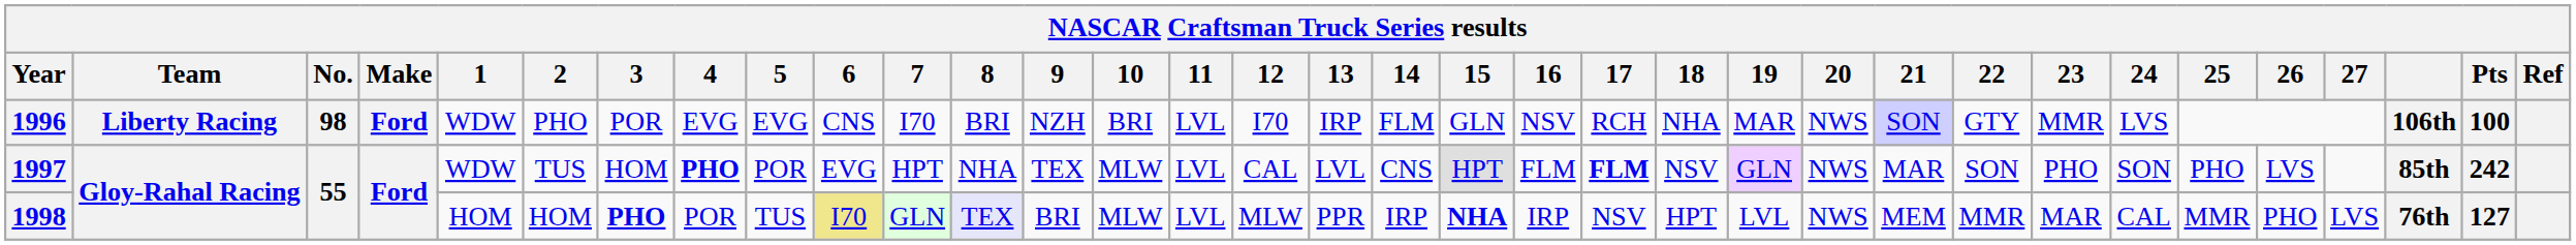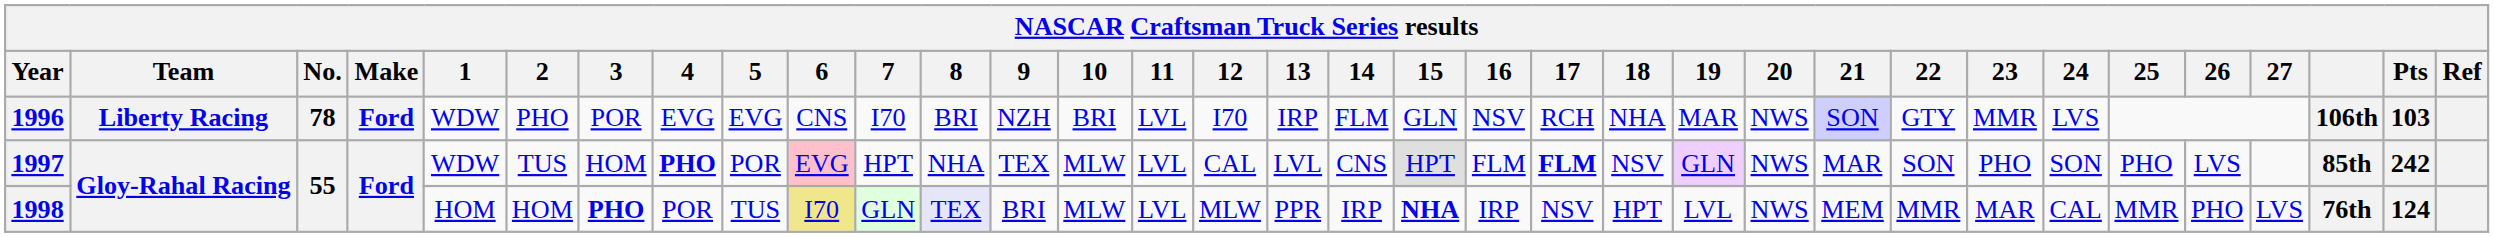1996 | No.: 98 -> 78
1996 | Pts: 100 -> 103
1997 | 6: no background -> pink background
1998 | Pts: 127 -> 124
